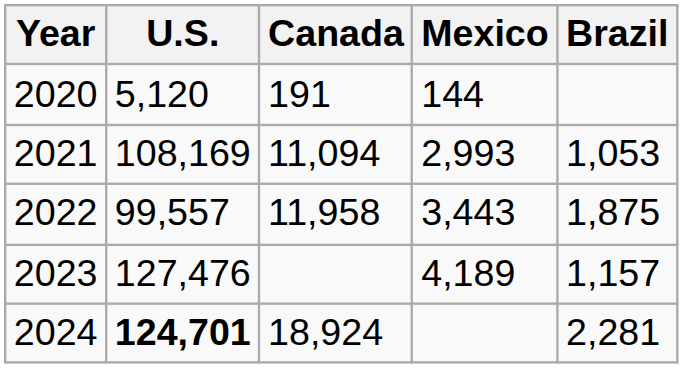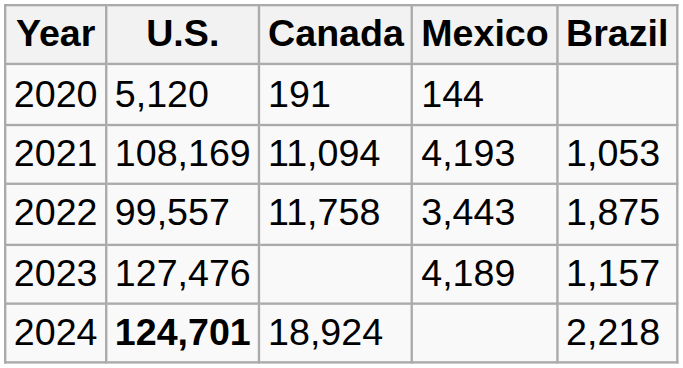2021 | Mexico: 2,993 -> 4,193
2022 | Canada: 11,958 -> 11,758
2024 | Brazil: 2,281 -> 2,218
